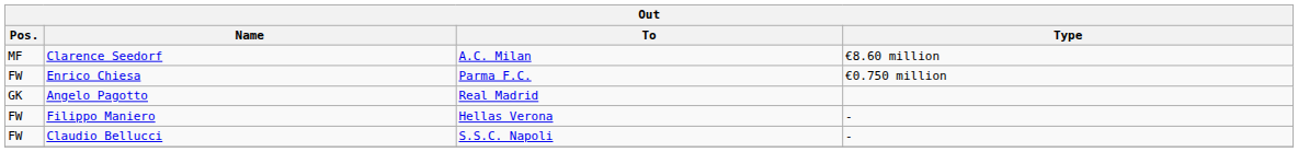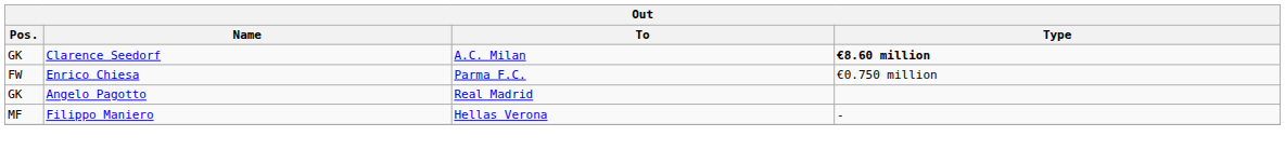Clarence Seedorf | Pos.: MF -> GK
Clarence Seedorf | Type: normal -> bold
Filippo Maniero | Pos.: FW -> MF
- row: FW | Claudio Bellucci | S.S.C. Napoli | -
